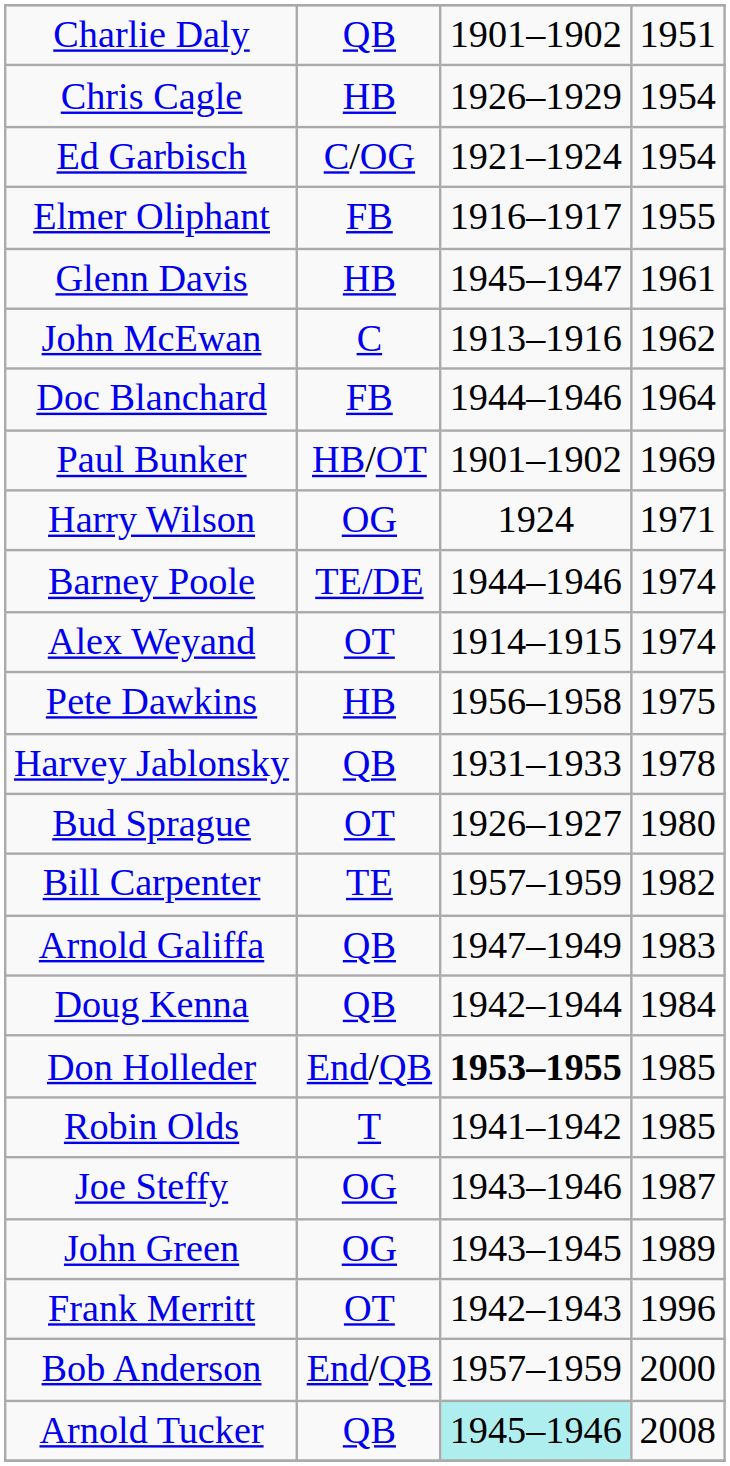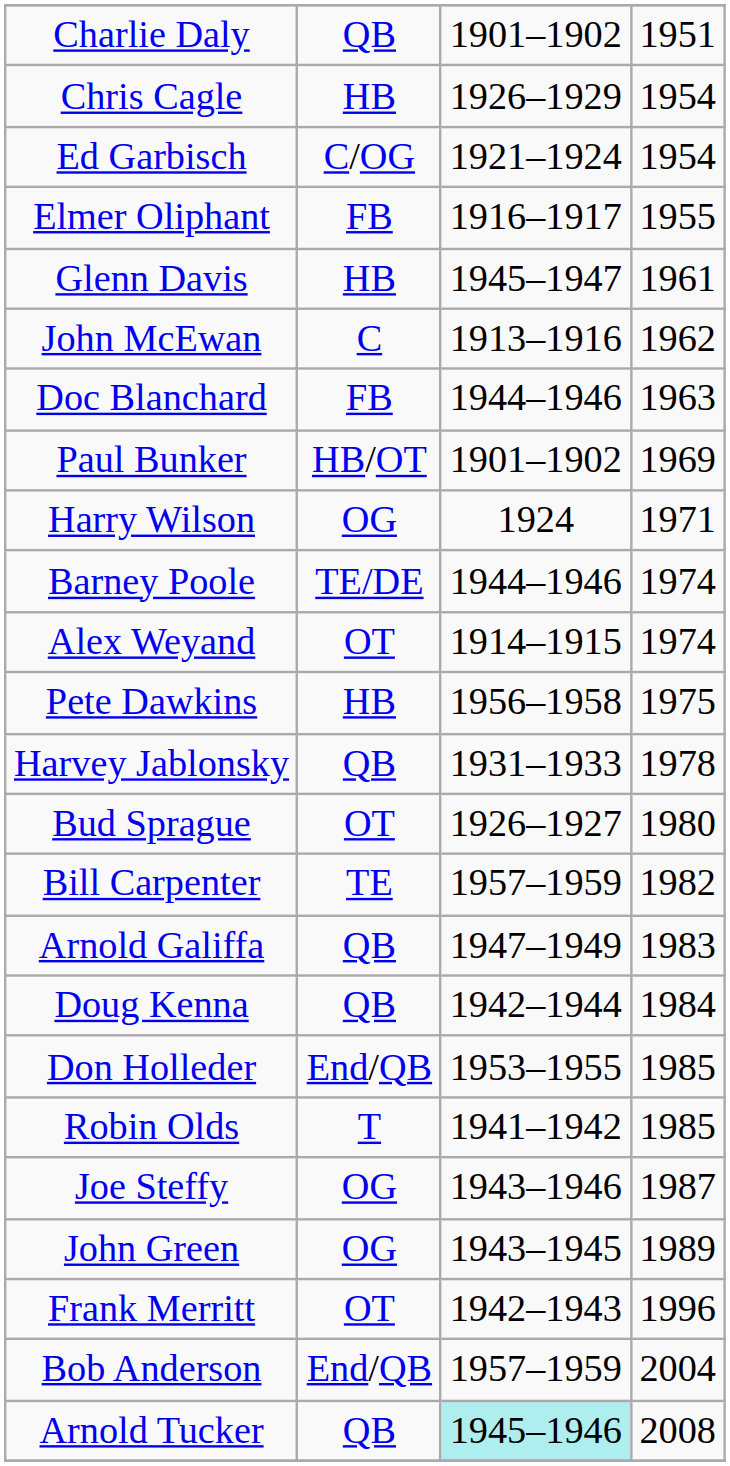Doc Blanchard | column 4: 1964 -> 1963
Don Holleder | column 3: bold -> normal
Bob Anderson | column 4: 2000 -> 2004
